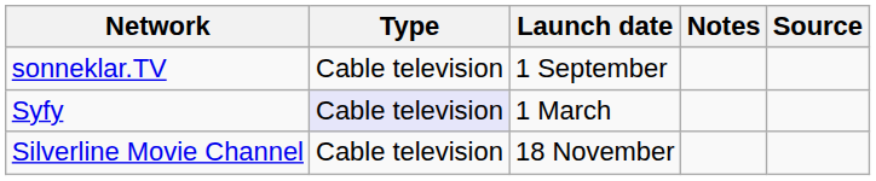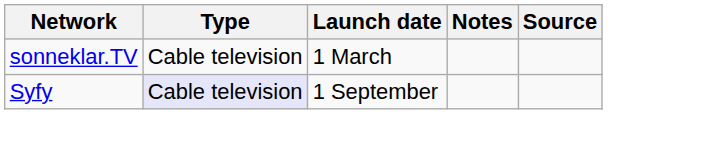sonneklar.TV | Launch date: 1 September -> 1 March
Syfy | Launch date: 1 March -> 1 September
- row: Silverline Movie Channel | Cable television | 18 November
